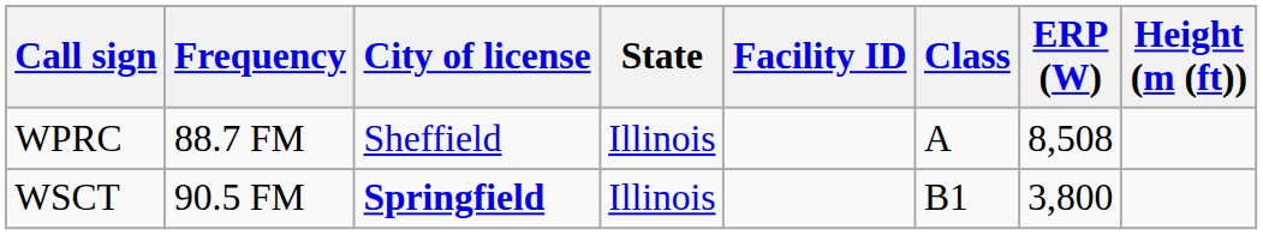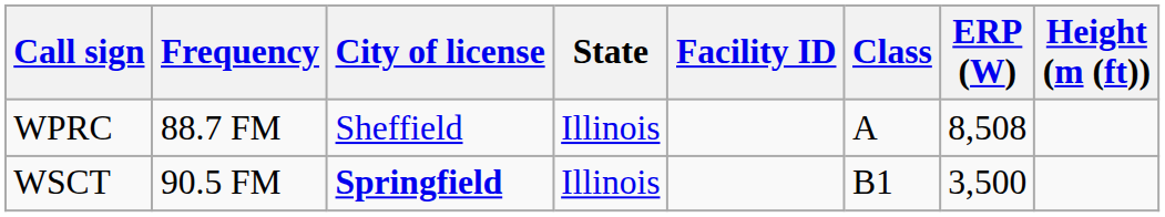WSCT | ERP (W): 3,800 -> 3,500
